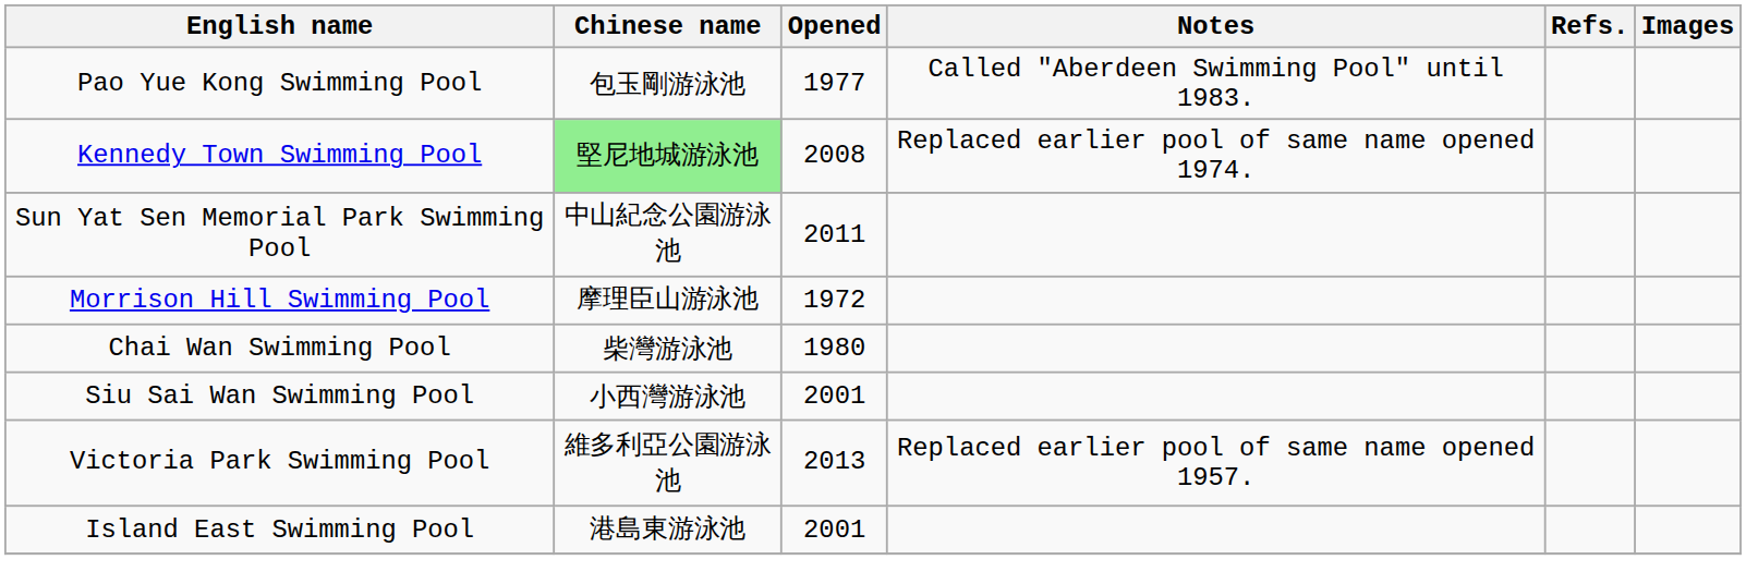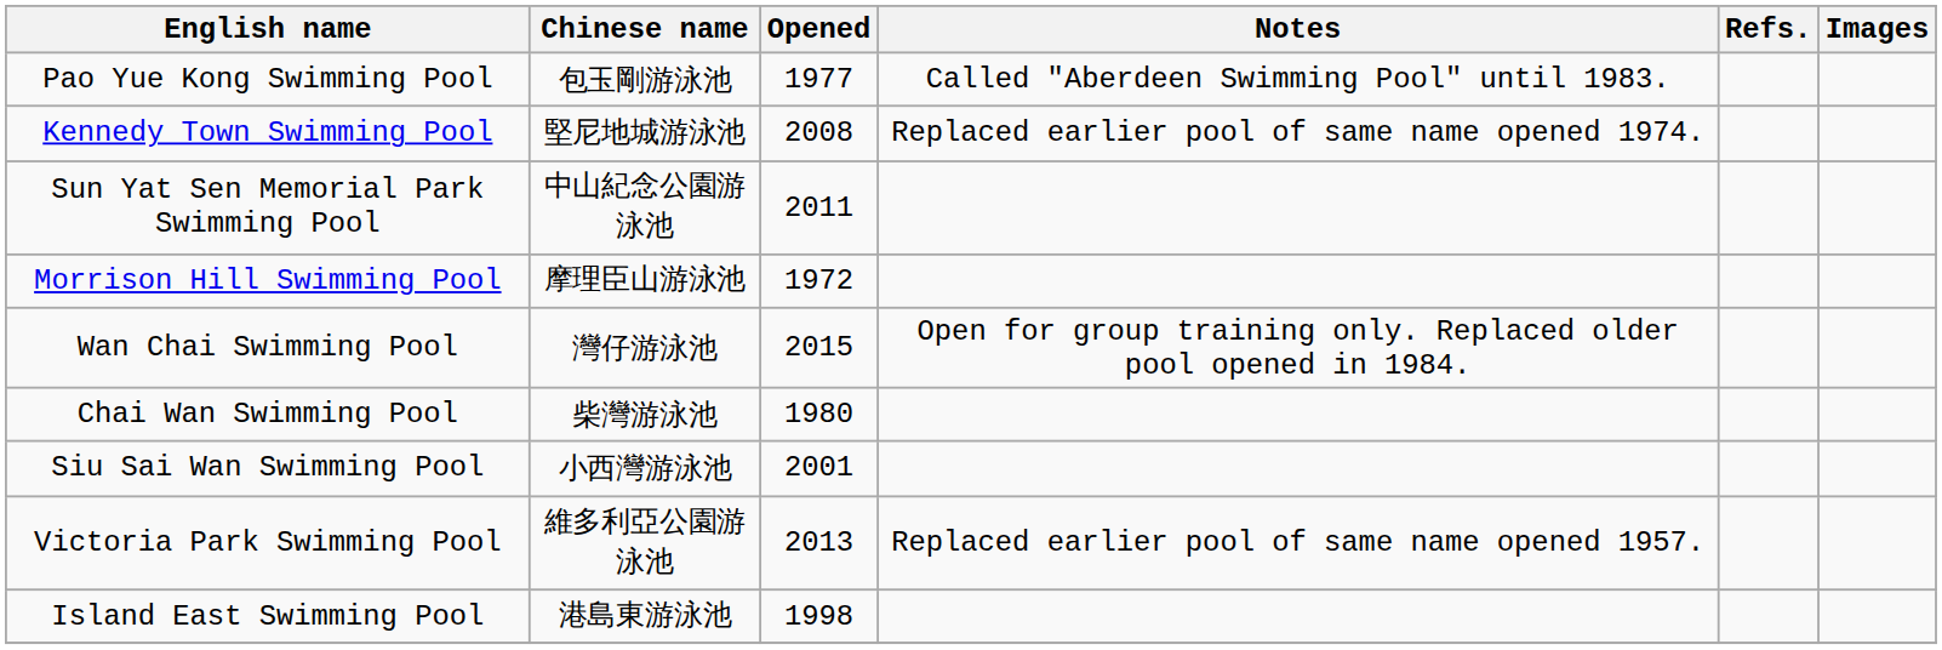Kennedy Town Swimming Pool | Chinese name: lightgreen background -> no background
+ row: Wan Chai Swimming Pool | 灣仔游泳池 | 2015 | Open for group training only. Replaced older pool opened in 1984.
Island East Swimming Pool | Opened: 2001 -> 1998
